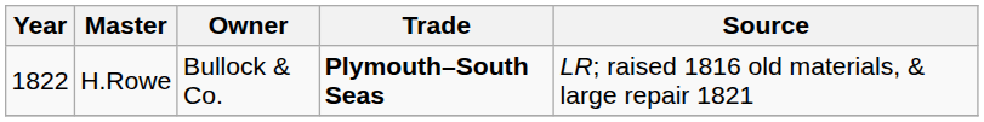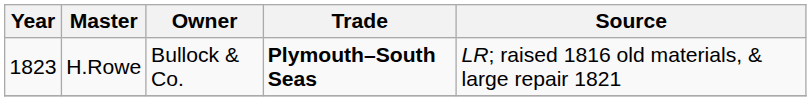H.Rowe | Year: 1822 -> 1823
